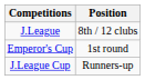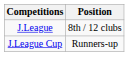- row: Emperor's Cup | 1st round
